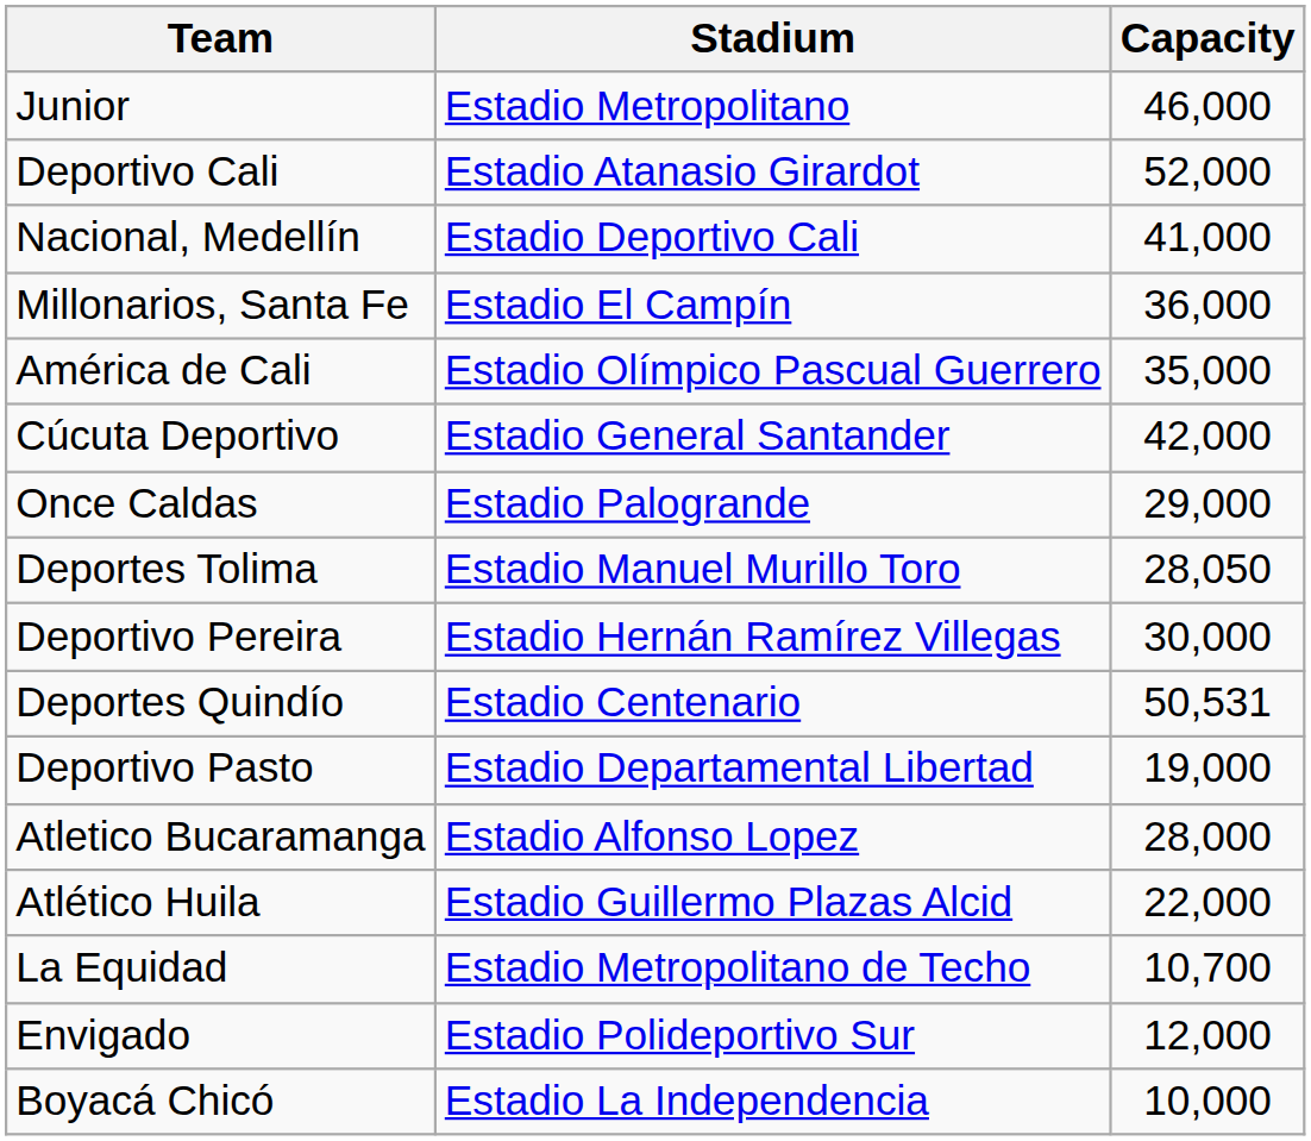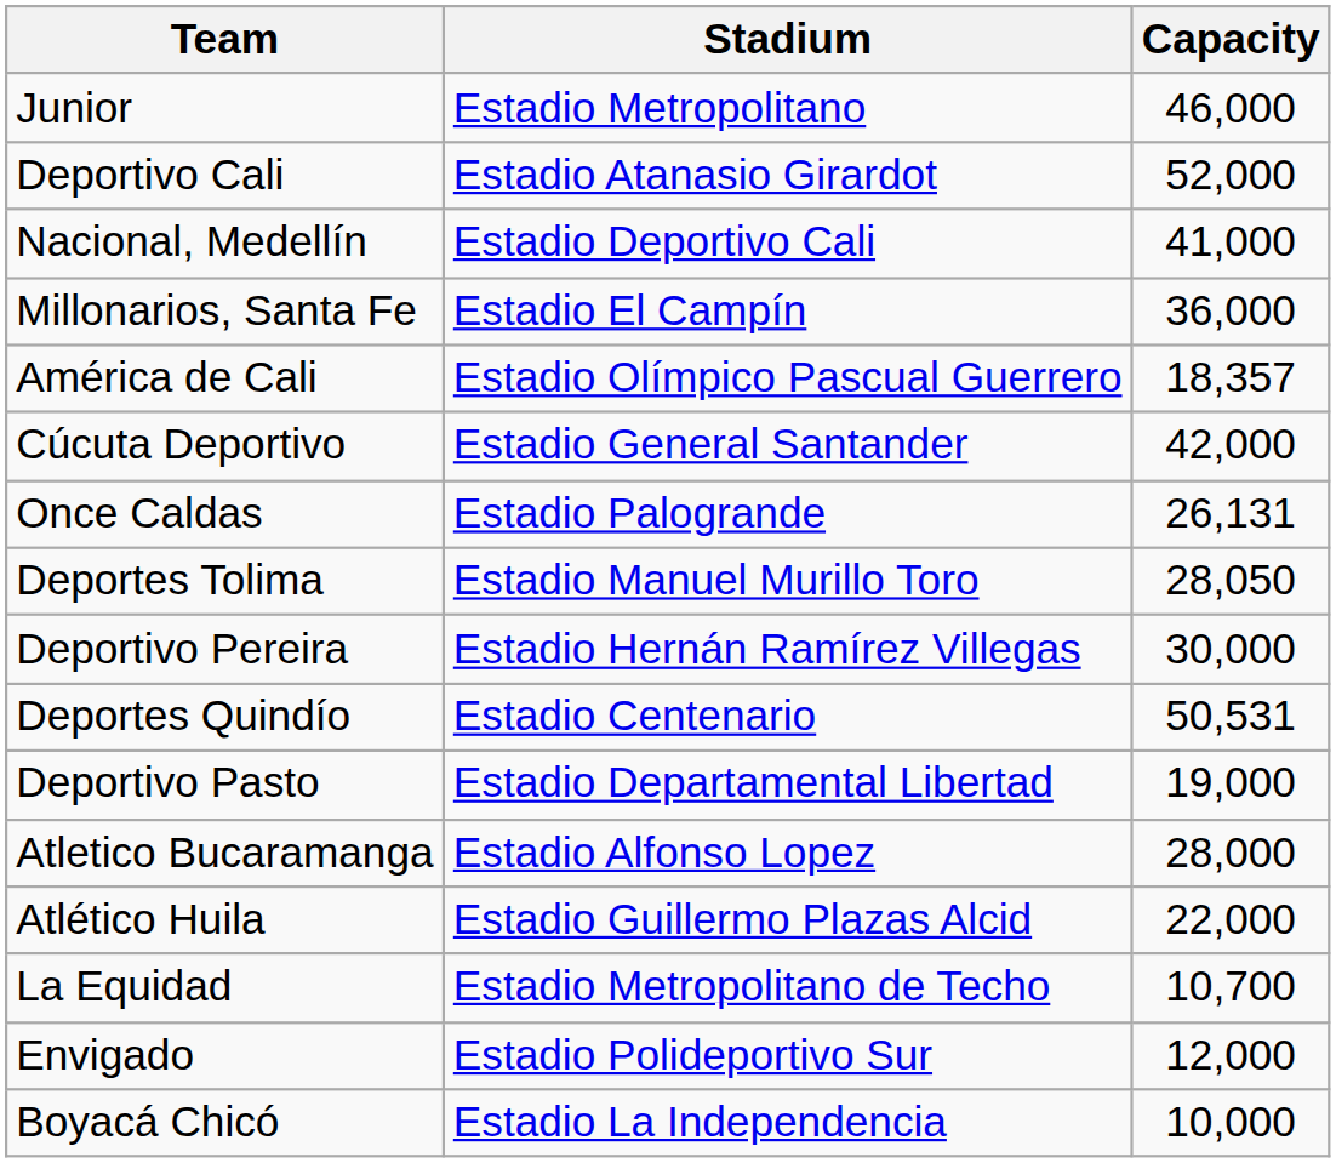América de Cali | Capacity: 35,000 -> 18,357
Once Caldas | Capacity: 29,000 -> 26,131
